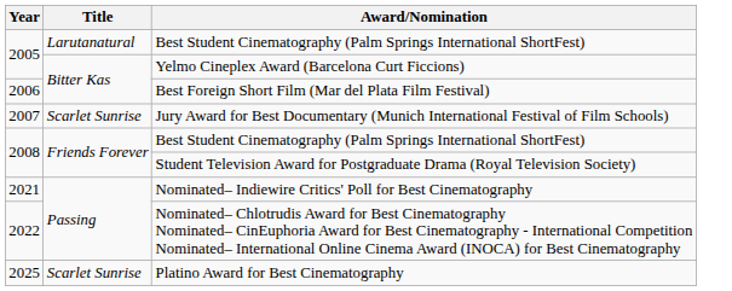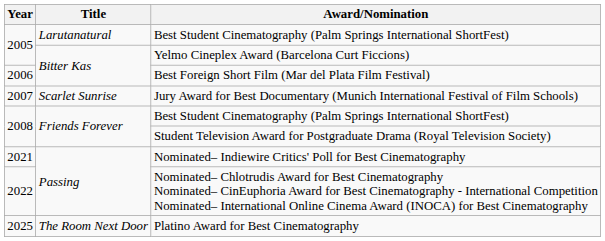Platino Award for Best Cinematography | Title: Scarlet Sunrise -> The Room Next Door
